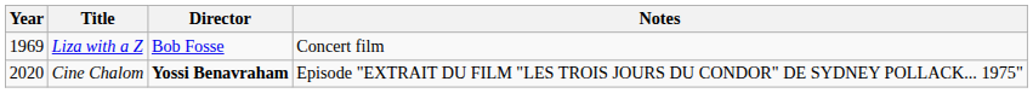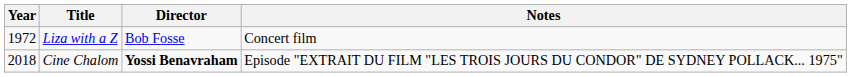Liza with a Z | Year: 1969 -> 1972
Cine Chalom | Year: 2020 -> 2018
